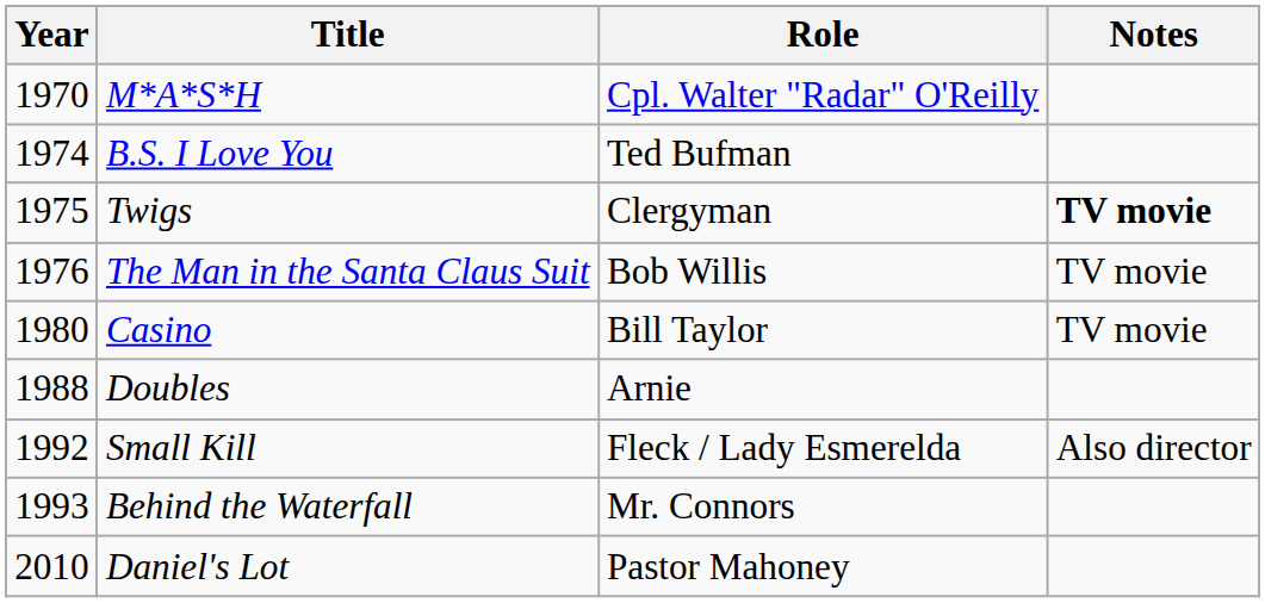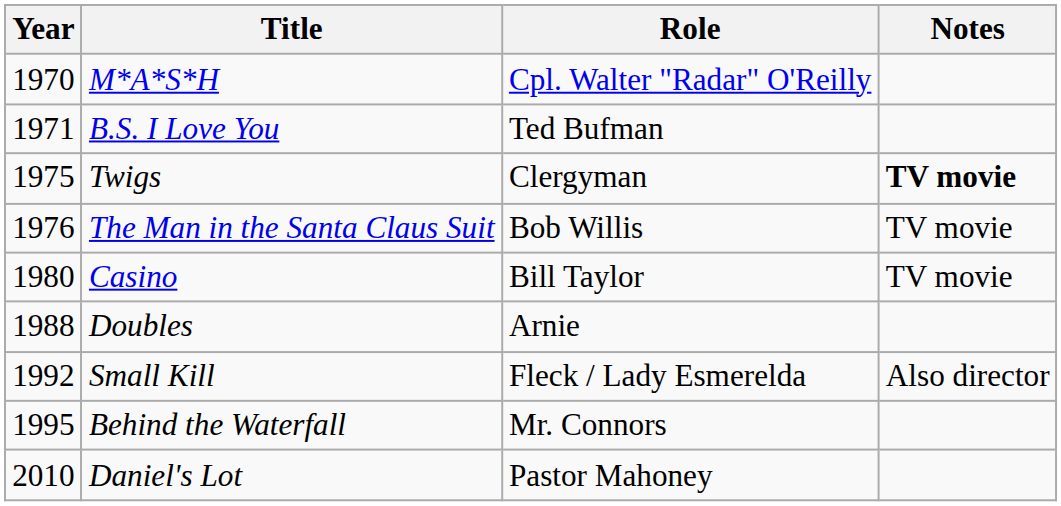B.S. I Love You | Year: 1974 -> 1971
Behind the Waterfall | Year: 1993 -> 1995
